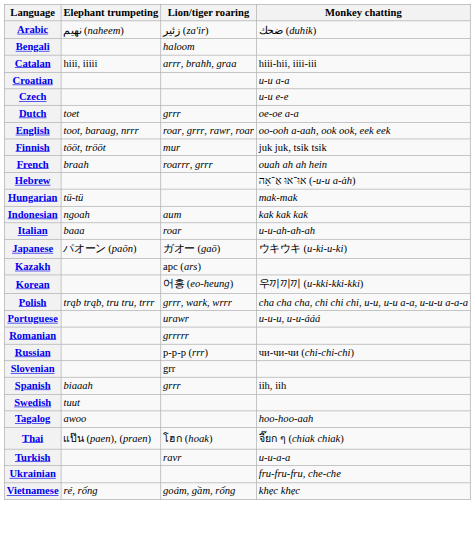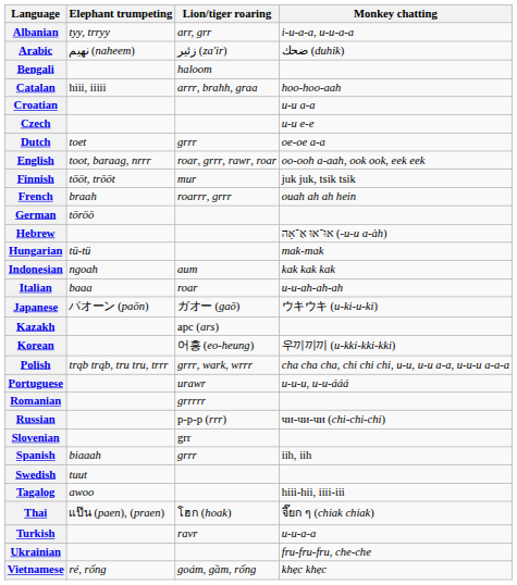+ row: Albanian | tyy, trryy | arr, grr | i-u-a-a, u-u-a-a
Catalan | Monkey chatting: hiii-hii, iiii-iii -> hoo-hoo-aah
+ row: German | töröö
Tagalog | Monkey chatting: hoo-hoo-aah -> hiii-hii, iiii-iii
